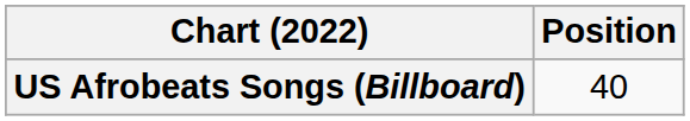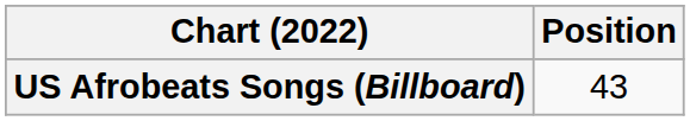US Afrobeats Songs (Billboard) | Position: 40 -> 43
